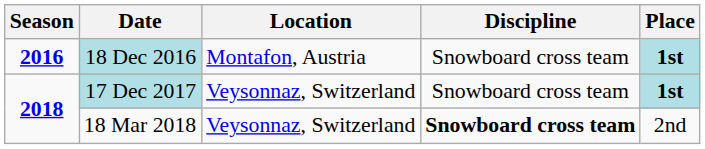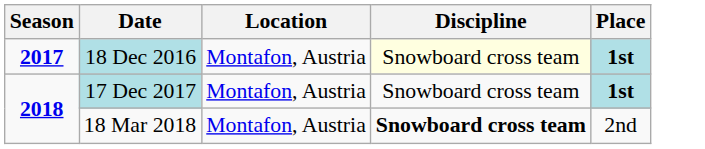18 Dec 2016 | Season: 2016 -> 2017
18 Dec 2016 | Discipline: no background -> lightyellow background
17 Dec 2017 | Location: Veysonnaz, Switzerland -> Montafon, Austria
18 Mar 2018 | Location: Veysonnaz, Switzerland -> Montafon, Austria
